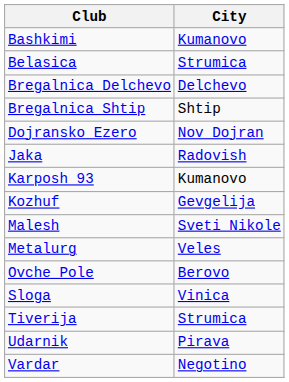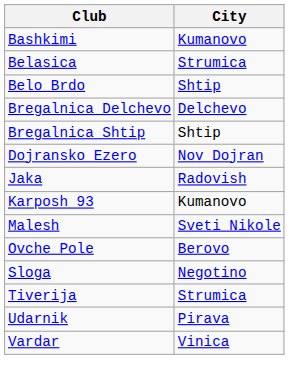+ row: Belo Brdo | Shtip
- row: Kozhuf | Gevgelija
- row: Metalurg | Veles
Sloga | City: Vinica -> Negotino
Vardar | City: Negotino -> Vinica
